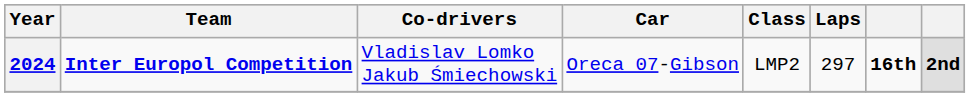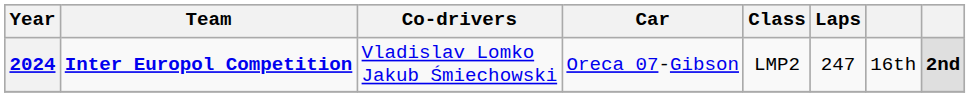2024 | Laps: 297 -> 247
2024 | column 7: bold -> normal
